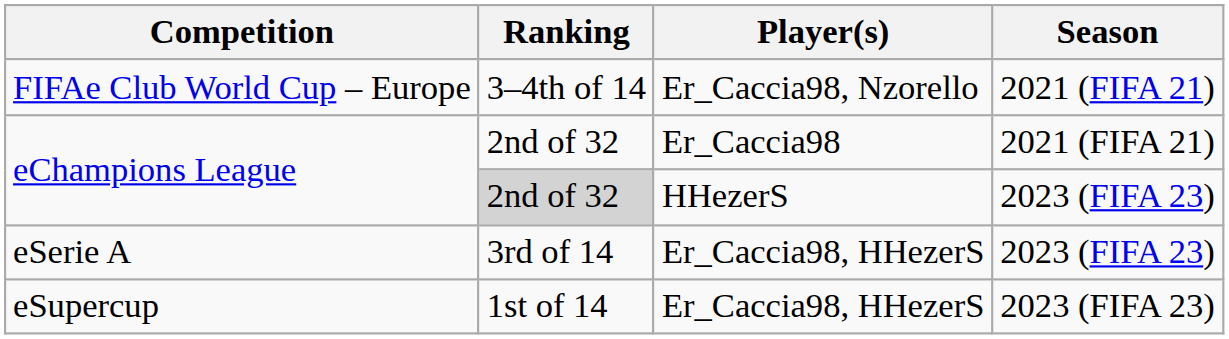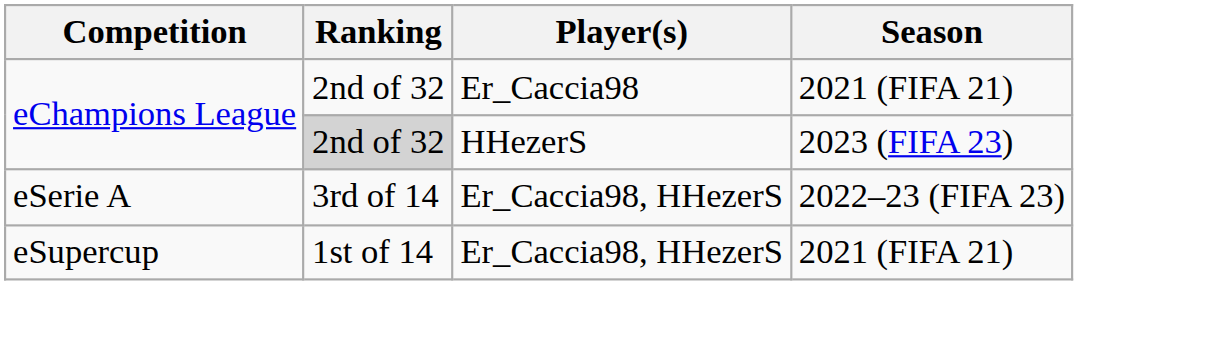- row: FIFAe Club World Cup – Europe | 3–4th of 14 | Er_Caccia98, Nzorello | 2021 (FIFA 21)
eSerie A | Season: 2023 (FIFA 23) -> 2022–23 (FIFA 23)
eSupercup | Season: 2023 (FIFA 23) -> 2021 (FIFA 21)
